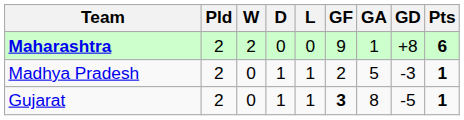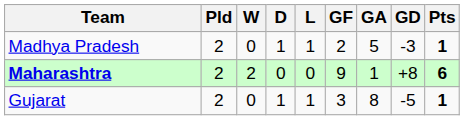rows swapped: Maharashtra <-> Madhya Pradesh
Gujarat | GF: bold -> normal
